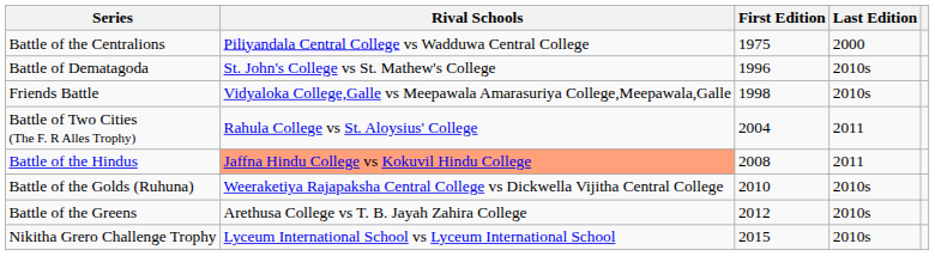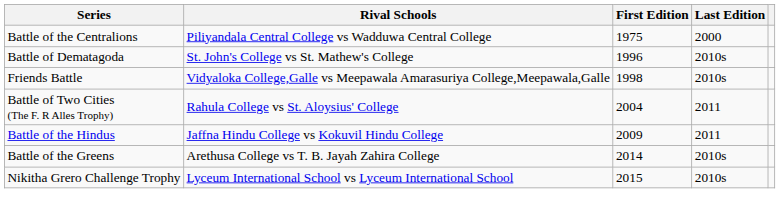Battle of the Hindus | Rival Schools: lightsalmon background -> no background
Battle of the Hindus | First Edition: 2008 -> 2009
- row: Battle of the Golds (Ruhuna) | Weeraketiya Rajapaksha Central College vs Dickwella Vijitha Central College | 2010 | 2010s
Battle of the Greens | First Edition: 2012 -> 2014
